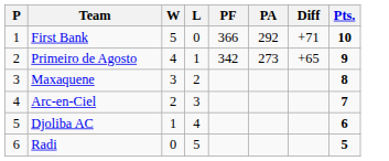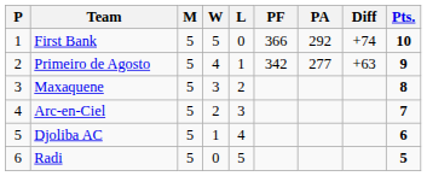+ column: M | 5 | 5 | 5 | 5 | 5 | 5
First Bank | Diff: +71 -> +74
Primeiro de Agosto | PA: 273 -> 277
Primeiro de Agosto | Diff: +65 -> +63
